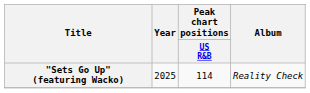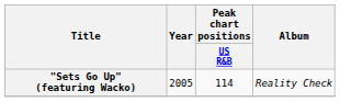"Sets Go Up" (featuring Wacko) | Year: 2025 -> 2005
